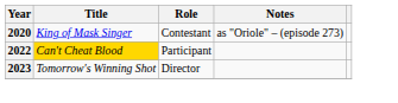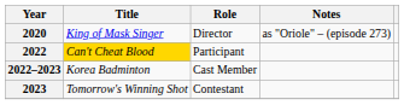2020 | Role: Contestant -> Director
+ row: 2022–2023 | Korea Badminton | Cast Member
2023 | Role: Director -> Contestant
